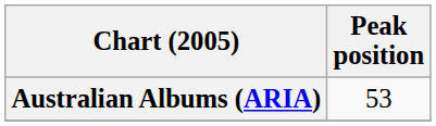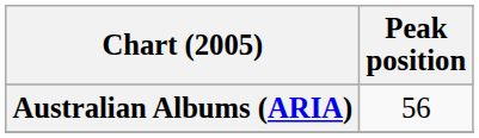Australian Albums (ARIA) | Peak position: 53 -> 56
